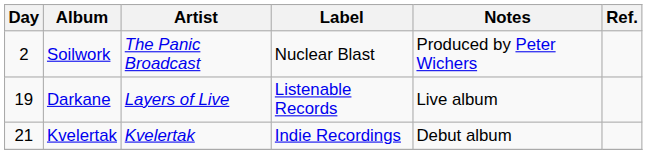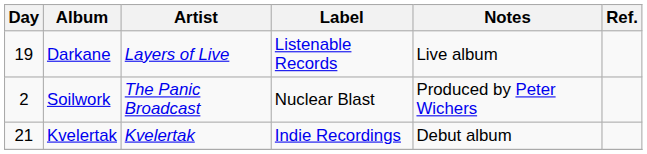rows swapped: Soilwork <-> Darkane
